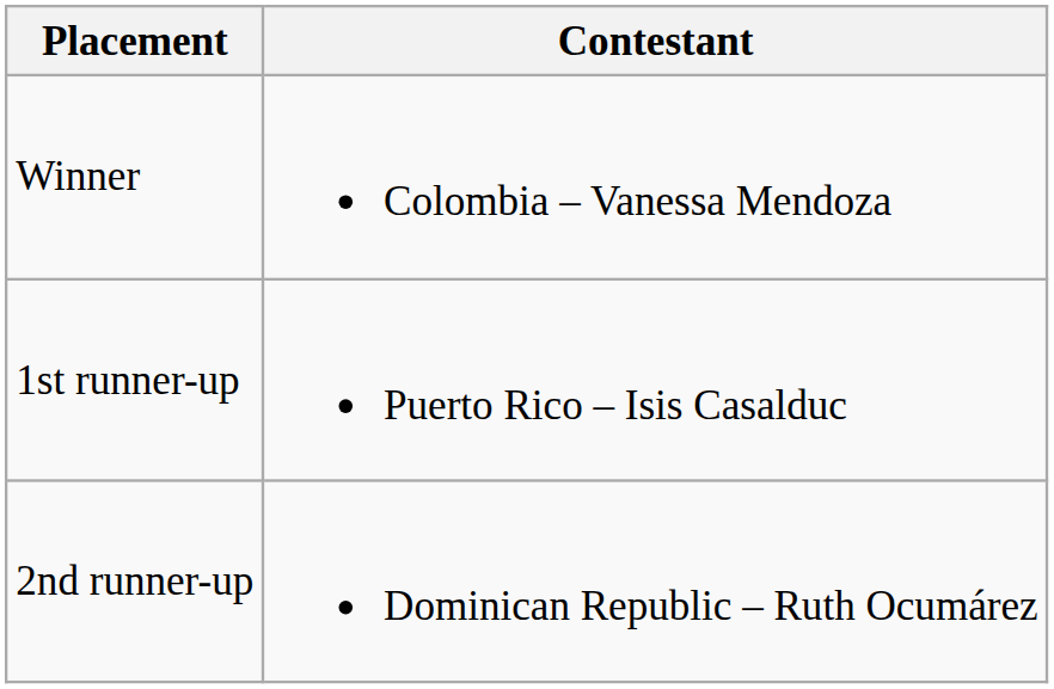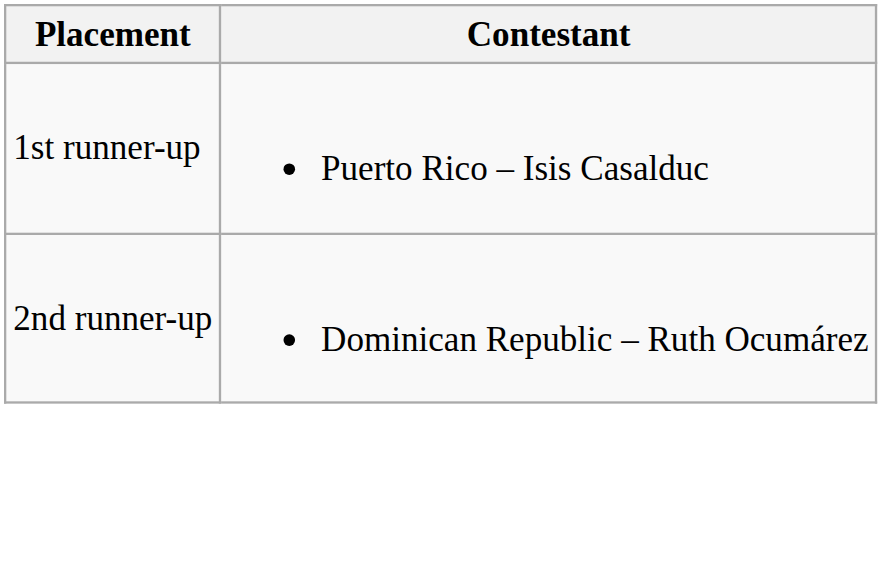- row: Winner | Colombia – Vanessa Mendoza
